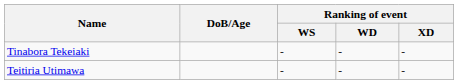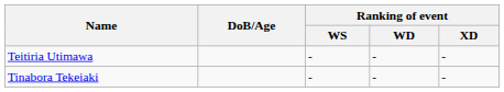rows swapped: Tinabora Tekeiaki <-> Teitiria Utimawa
